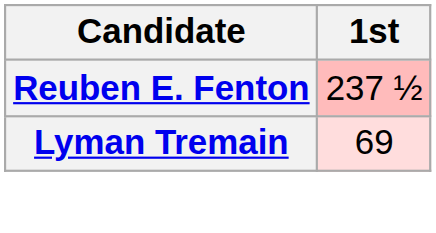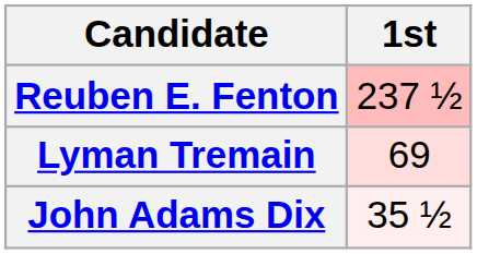+ row: John Adams Dix | 35 ½
